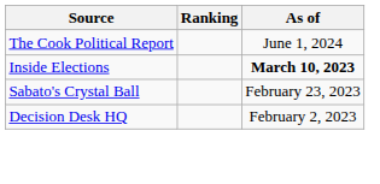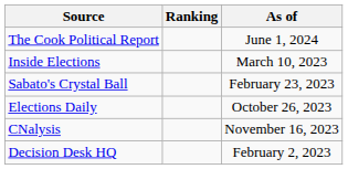Inside Elections | As of: bold -> normal
+ row: Elections Daily | October 26, 2023
+ row: CNalysis | November 16, 2023
